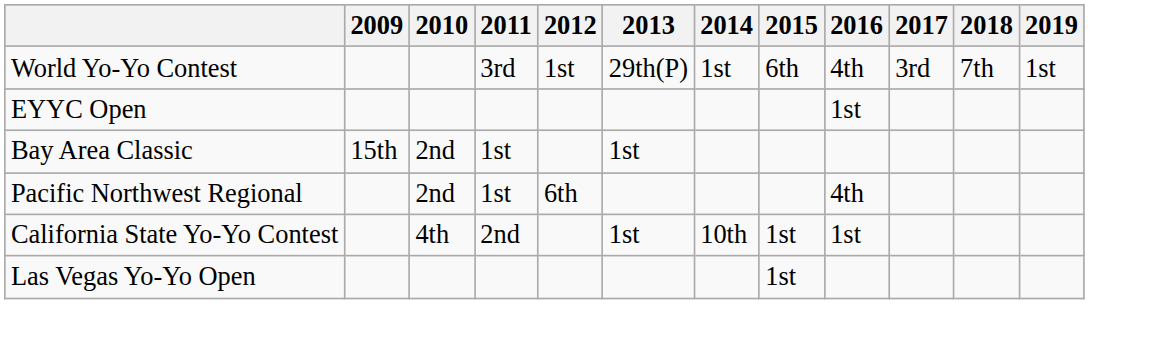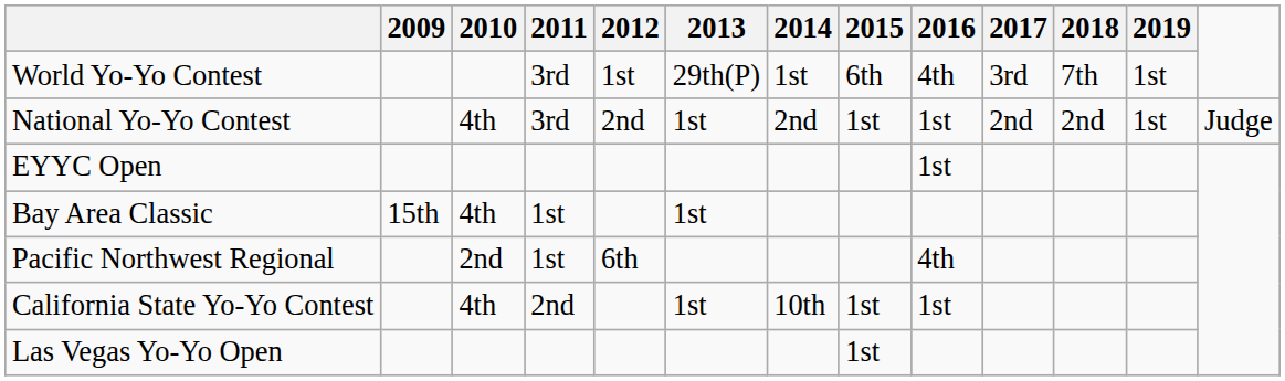+ row: National Yo-Yo Contest | 4th | 3rd | 2nd | 1st | 2nd | 1st | 1st | 2nd | 2nd | 1st | Judge
Bay Area Classic | 2010: 2nd -> 4th
